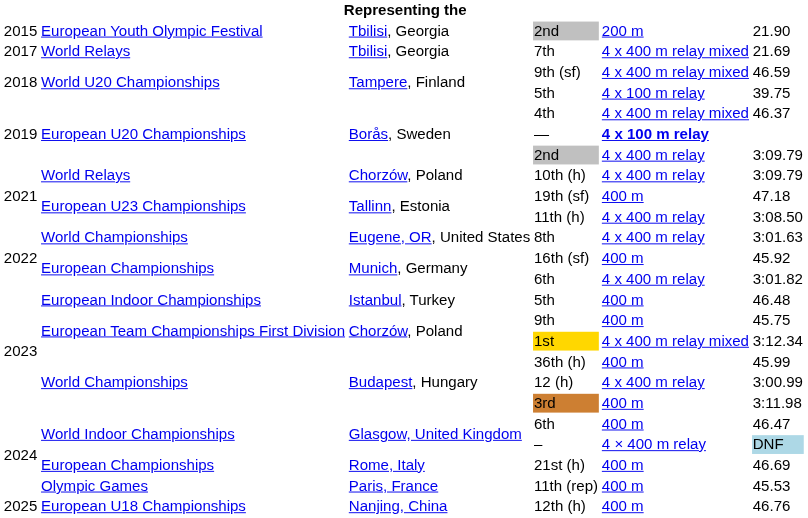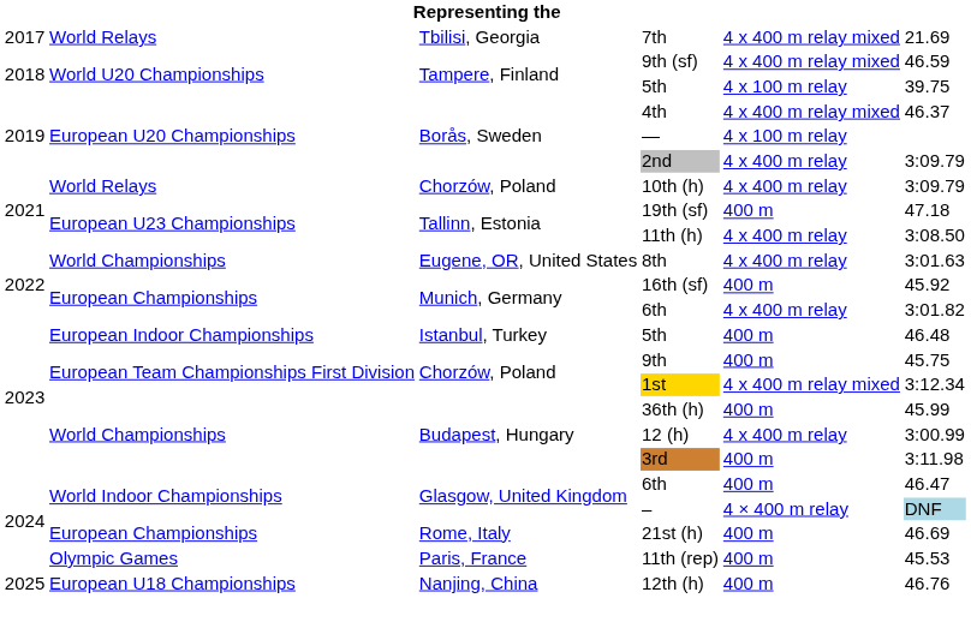- row: 2015 | European Youth Olympic Festival | Tbilisi, Georgia | 2nd | 200 m | 21.90
— | column 5: bold -> normal
